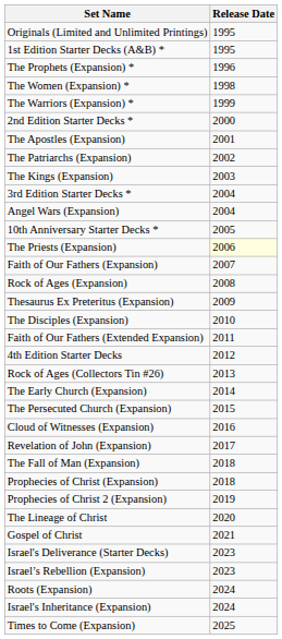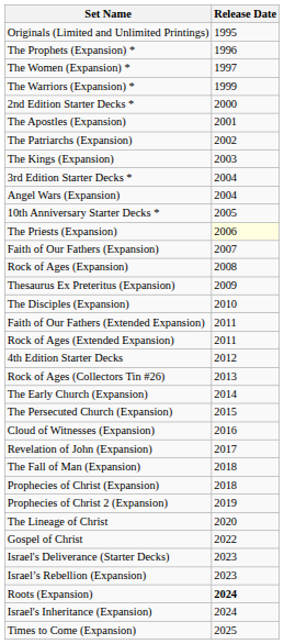- row: 1st Edition Starter Decks (A&B) * | 1995
The Women (Expansion) * | Release Date: 1998 -> 1997
+ row: Rock of Ages (Extended Expansion) | 2011
Gospel of Christ | Release Date: 2021 -> 2022
Roots (Expansion) | Release Date: normal -> bold
